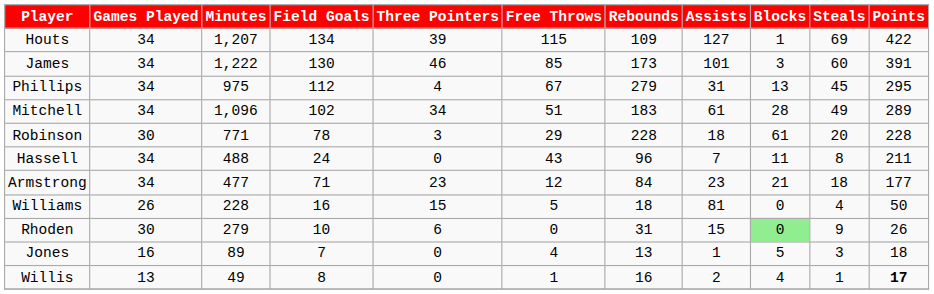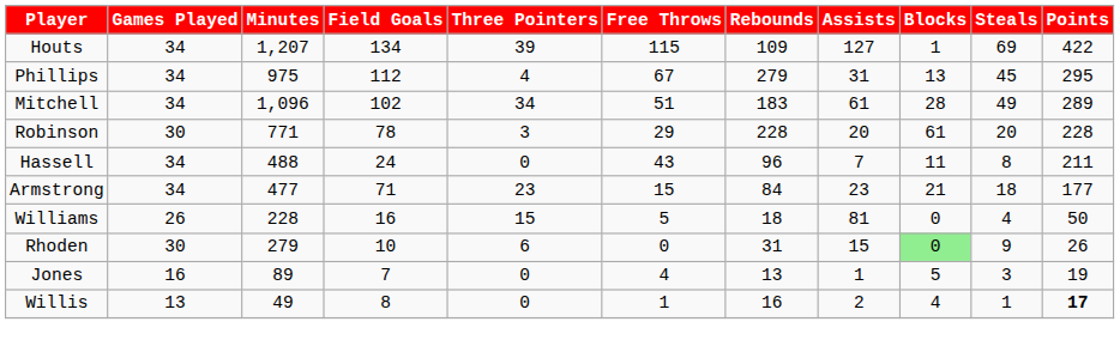- row: James | 34 | 1,222 | 130 | 46 | 85 | 173 | 101 | 3 | 60 | 391
Robinson | Assists: 18 -> 20
Armstrong | Free Throws: 12 -> 15
Jones | Points: 18 -> 19
